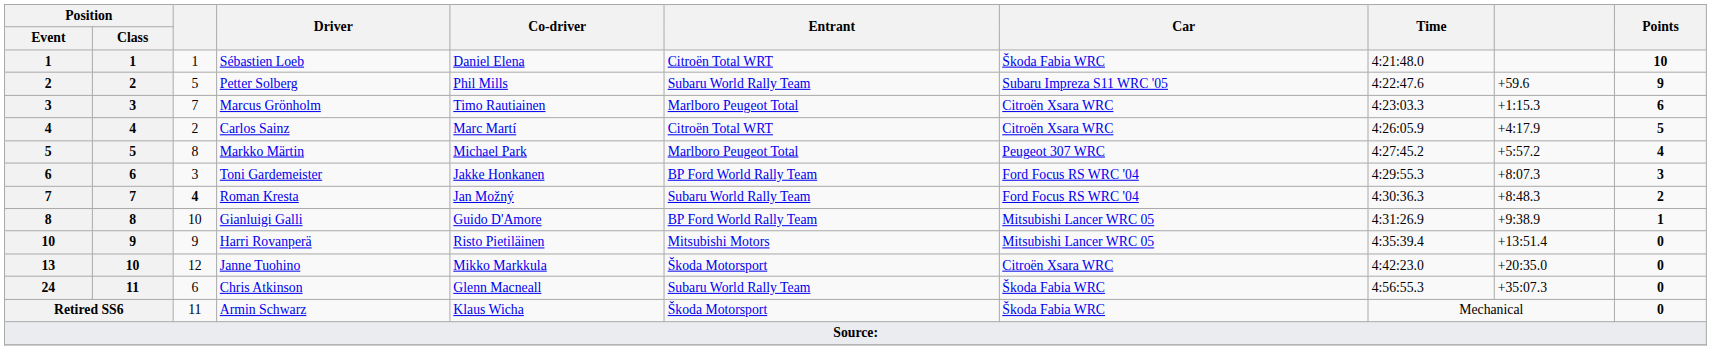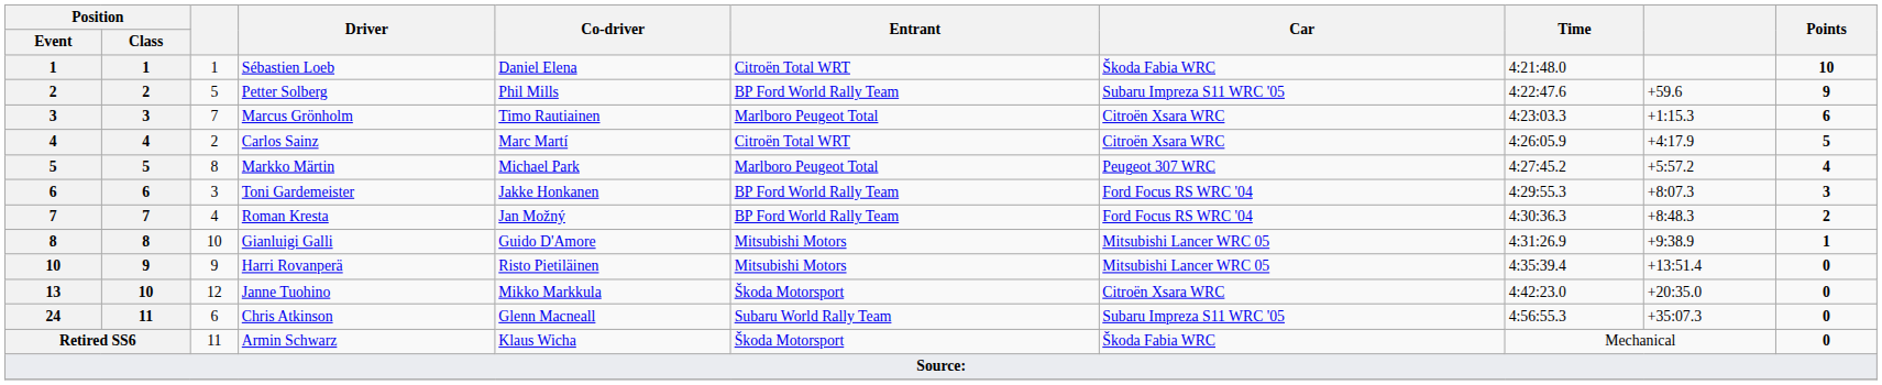Petter Solberg | Entrant: Subaru World Rally Team -> BP Ford World Rally Team
Roman Kresta | column 3: bold -> normal
Roman Kresta | Entrant: Subaru World Rally Team -> BP Ford World Rally Team
Gianluigi Galli | Entrant: BP Ford World Rally Team -> Mitsubishi Motors
Chris Atkinson | Car: Škoda Fabia WRC -> Subaru Impreza S11 WRC '05
